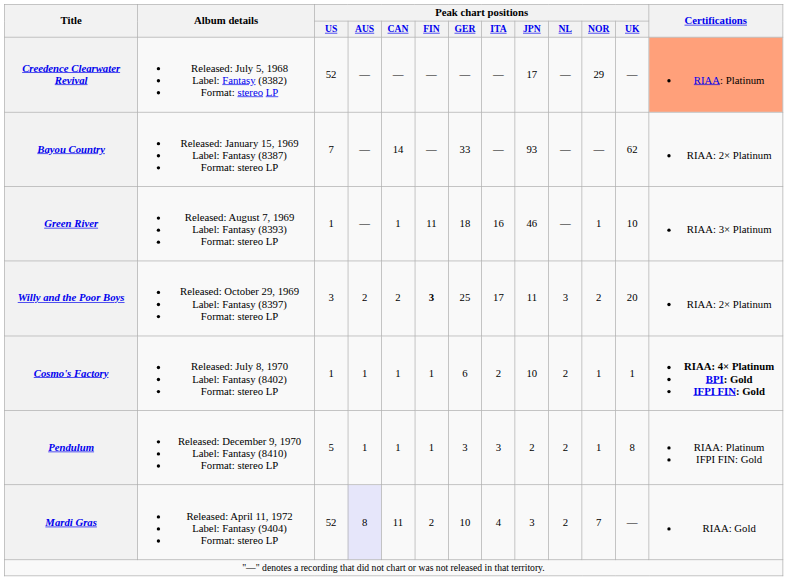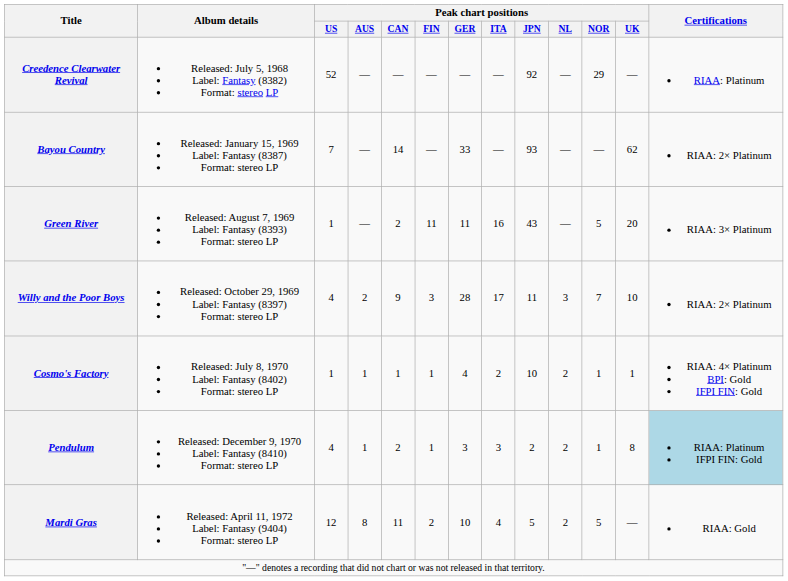Creedence Clearwater Revival | Peak chart positions / JPN: 17 -> 92
Creedence Clearwater Revival | Certifications: lightsalmon background -> no background
Green River | Peak chart positions / CAN: 1 -> 2
Green River | Peak chart positions / GER: 18 -> 11
Green River | Peak chart positions / JPN: 46 -> 43
Green River | Peak chart positions / NOR: 1 -> 5
Green River | Peak chart positions / UK: 10 -> 20
Willy and the Poor Boys | Peak chart positions / US: 3 -> 4
Willy and the Poor Boys | Peak chart positions / CAN: 2 -> 9
Willy and the Poor Boys | Peak chart positions / FIN: bold -> normal
Willy and the Poor Boys | Peak chart positions / GER: 25 -> 28
Willy and the Poor Boys | Peak chart positions / NOR: 2 -> 7
Willy and the Poor Boys | Peak chart positions / UK: 20 -> 10
Cosmo's Factory | Peak chart positions / GER: 6 -> 4
Cosmo's Factory | Certifications: bold -> normal
Pendulum | Peak chart positions / US: 5 -> 4
Pendulum | Peak chart positions / CAN: 1 -> 2
Pendulum | Certifications: no background -> lightblue background
Mardi Gras | Peak chart positions / US: 52 -> 12
Mardi Gras | Peak chart positions / AUS: lavender background -> no background
Mardi Gras | Peak chart positions / JPN: 3 -> 5
Mardi Gras | Peak chart positions / NOR: 7 -> 5
